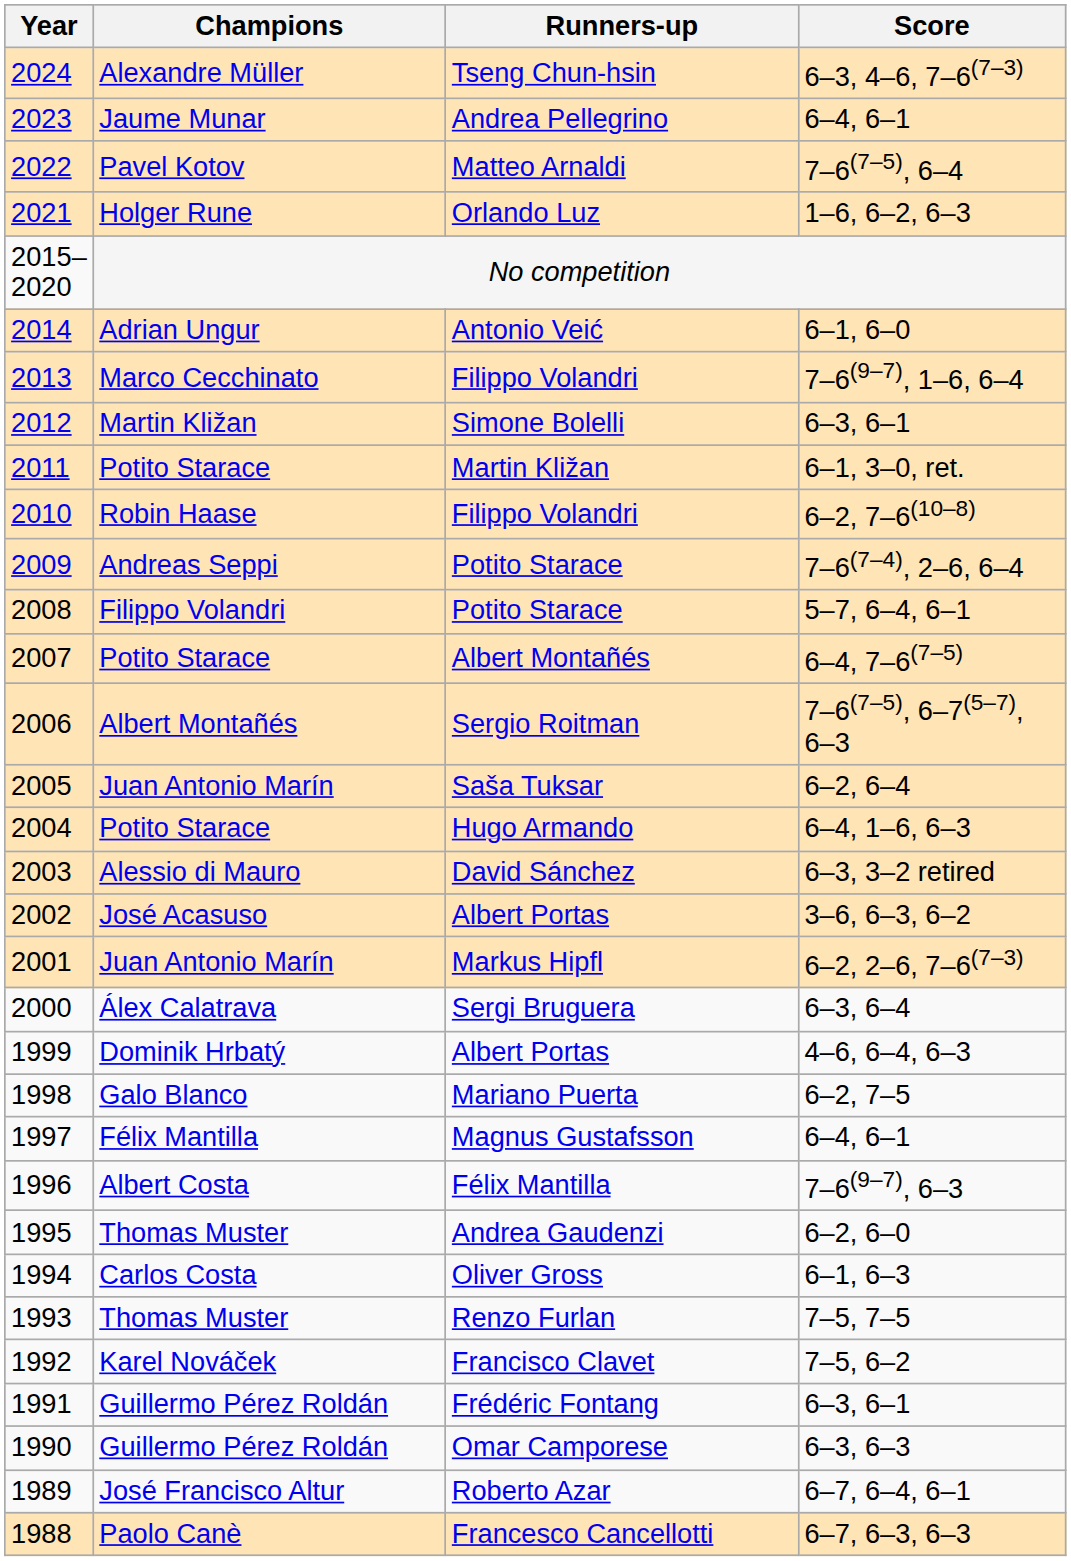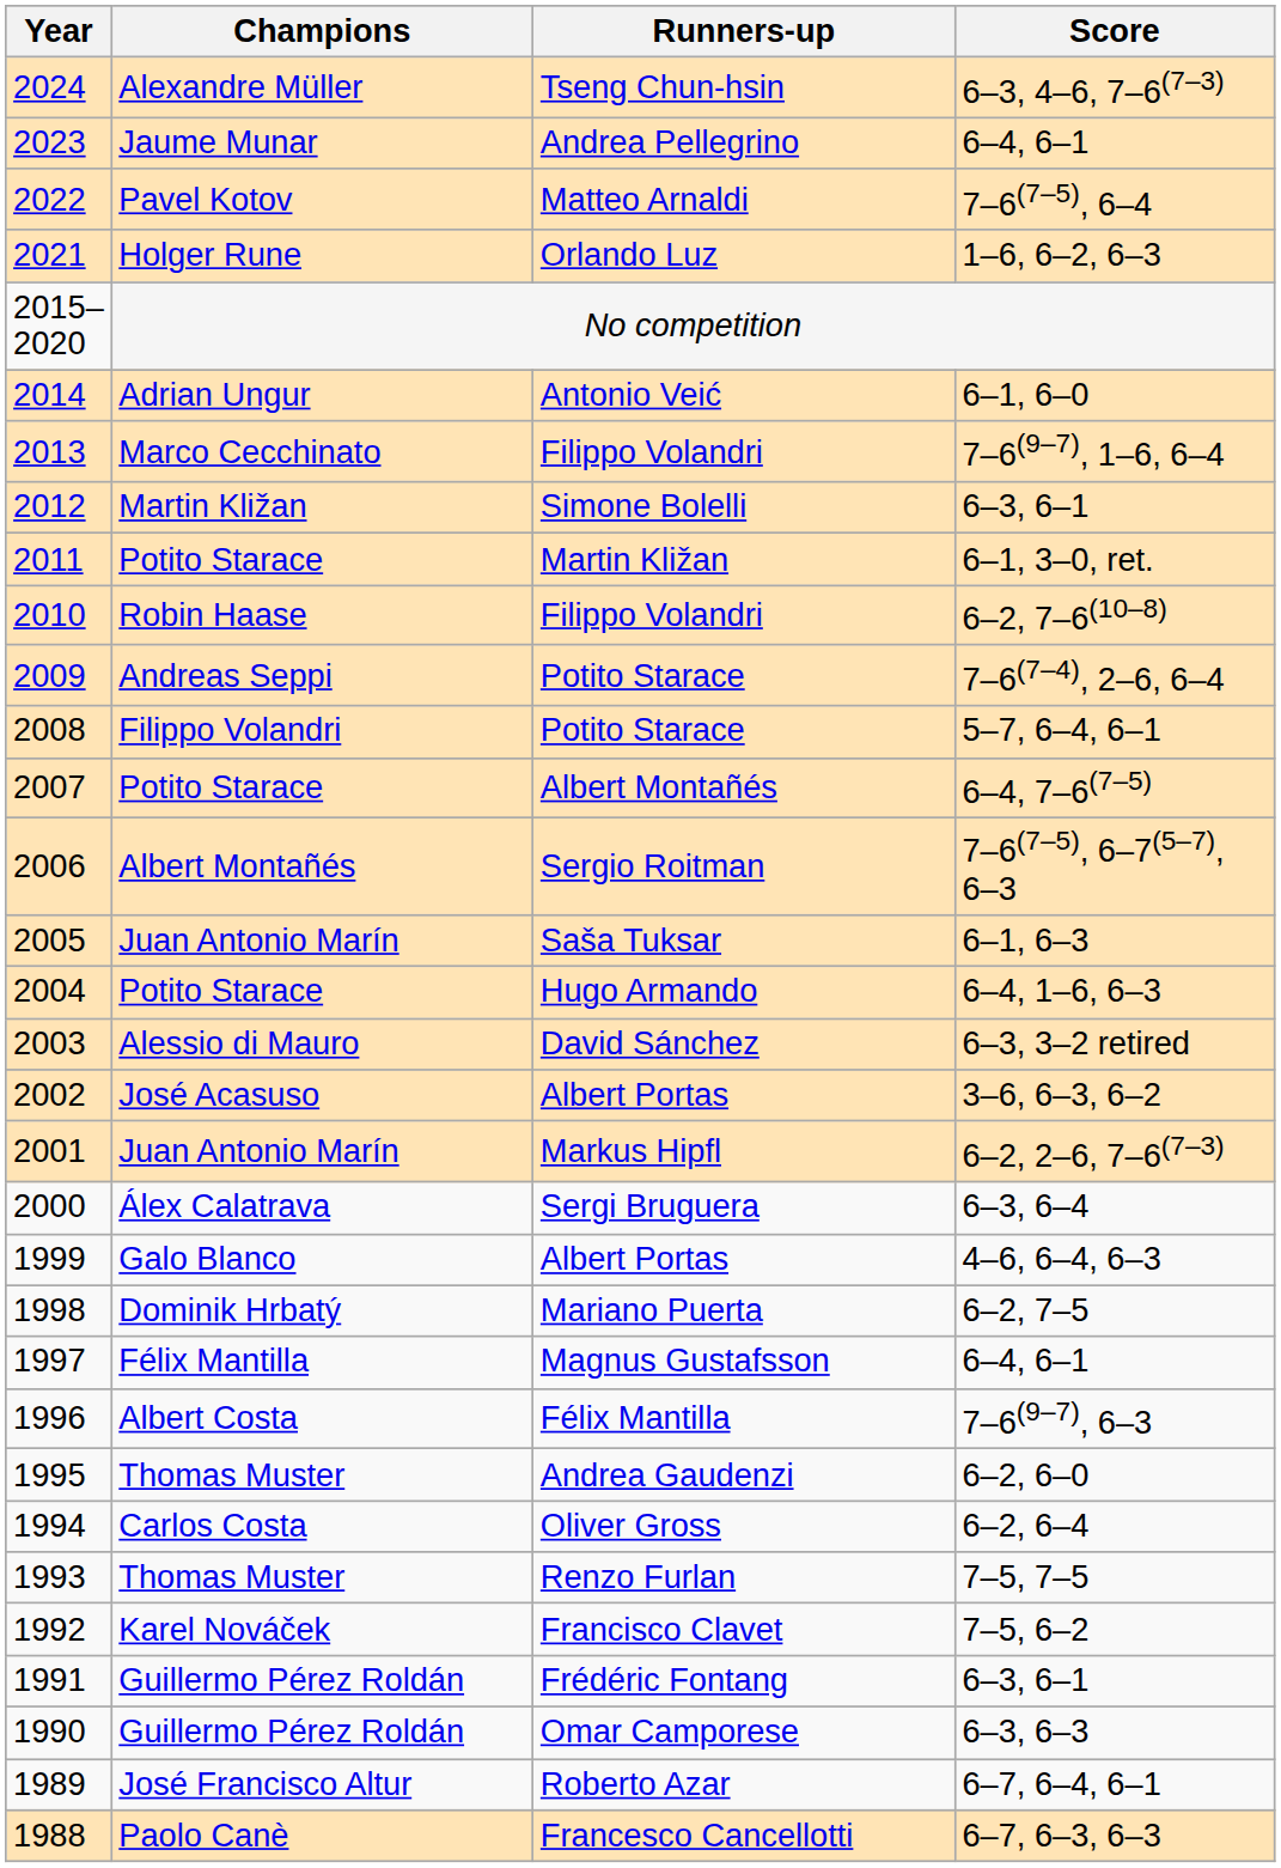Saša Tuksar | Score: 6–2, 6–4 -> 6–1, 6–3
1999 / Albert Portas | Champions: Dominik Hrbatý -> Galo Blanco
Mariano Puerta | Champions: Galo Blanco -> Dominik Hrbatý
Oliver Gross | Score: 6–1, 6–3 -> 6–2, 6–4
